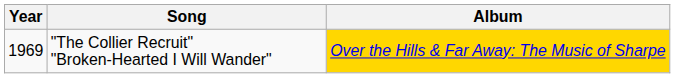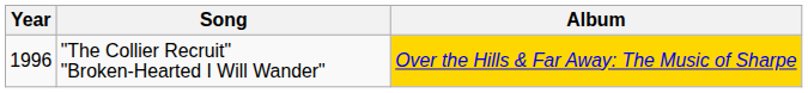"The Collier Recruit" "Broken-Hearted I Will Wander" | Year: 1969 -> 1996
